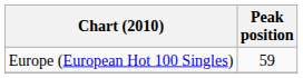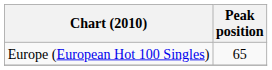Europe (European Hot 100 Singles) | Peak position: 59 -> 65
